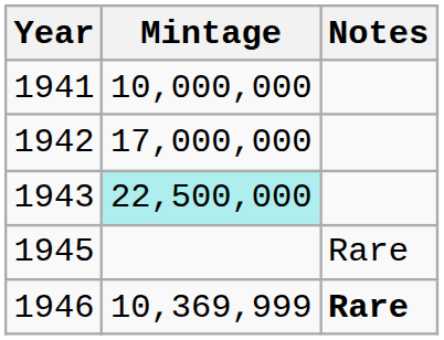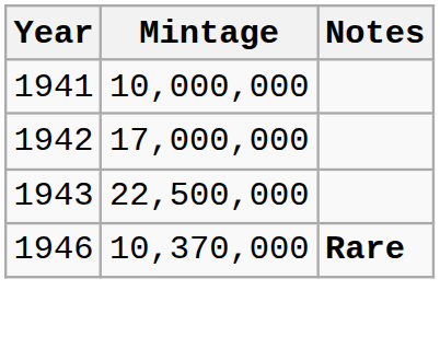1943 | Mintage: paleturquoise background -> no background
- row: 1945 | Rare
1946 | Mintage: 10,369,999 -> 10,370,000
